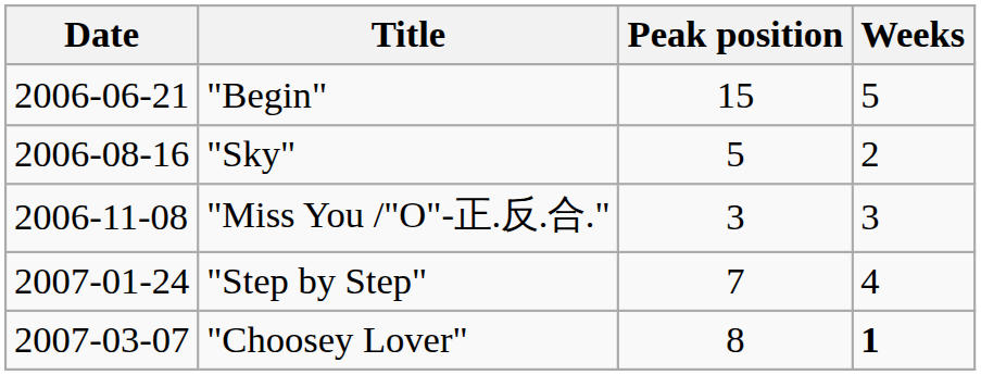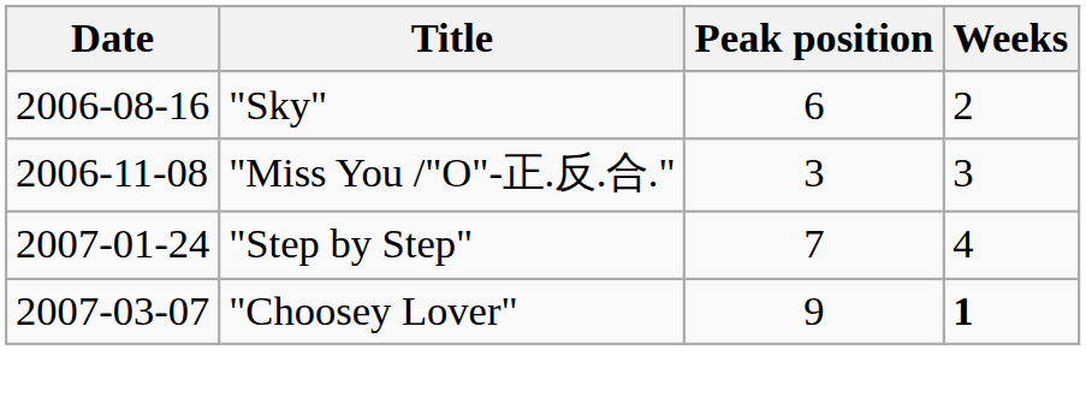- row: 2006-06-21 | "Begin" | 15 | 5
"Sky" | Peak position: 5 -> 6
"Choosey Lover" | Peak position: 8 -> 9
